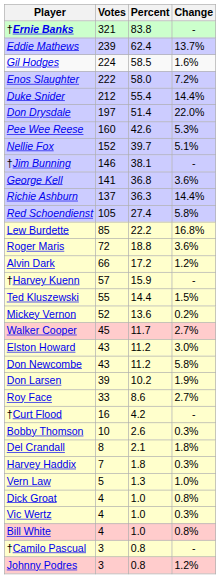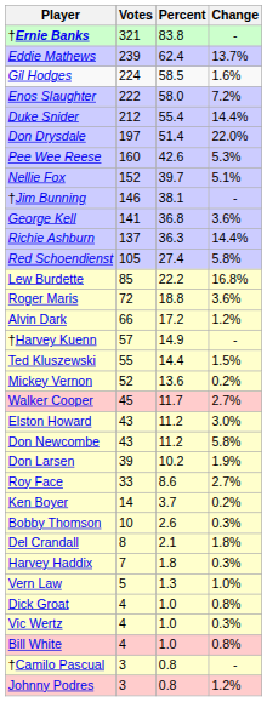†Harvey Kuenn | Percent: 15.9 -> 14.9
- row: †Curt Flood | 16 | 4.2 | -
+ row: Ken Boyer | 14 | 3.7 | 0.2%
